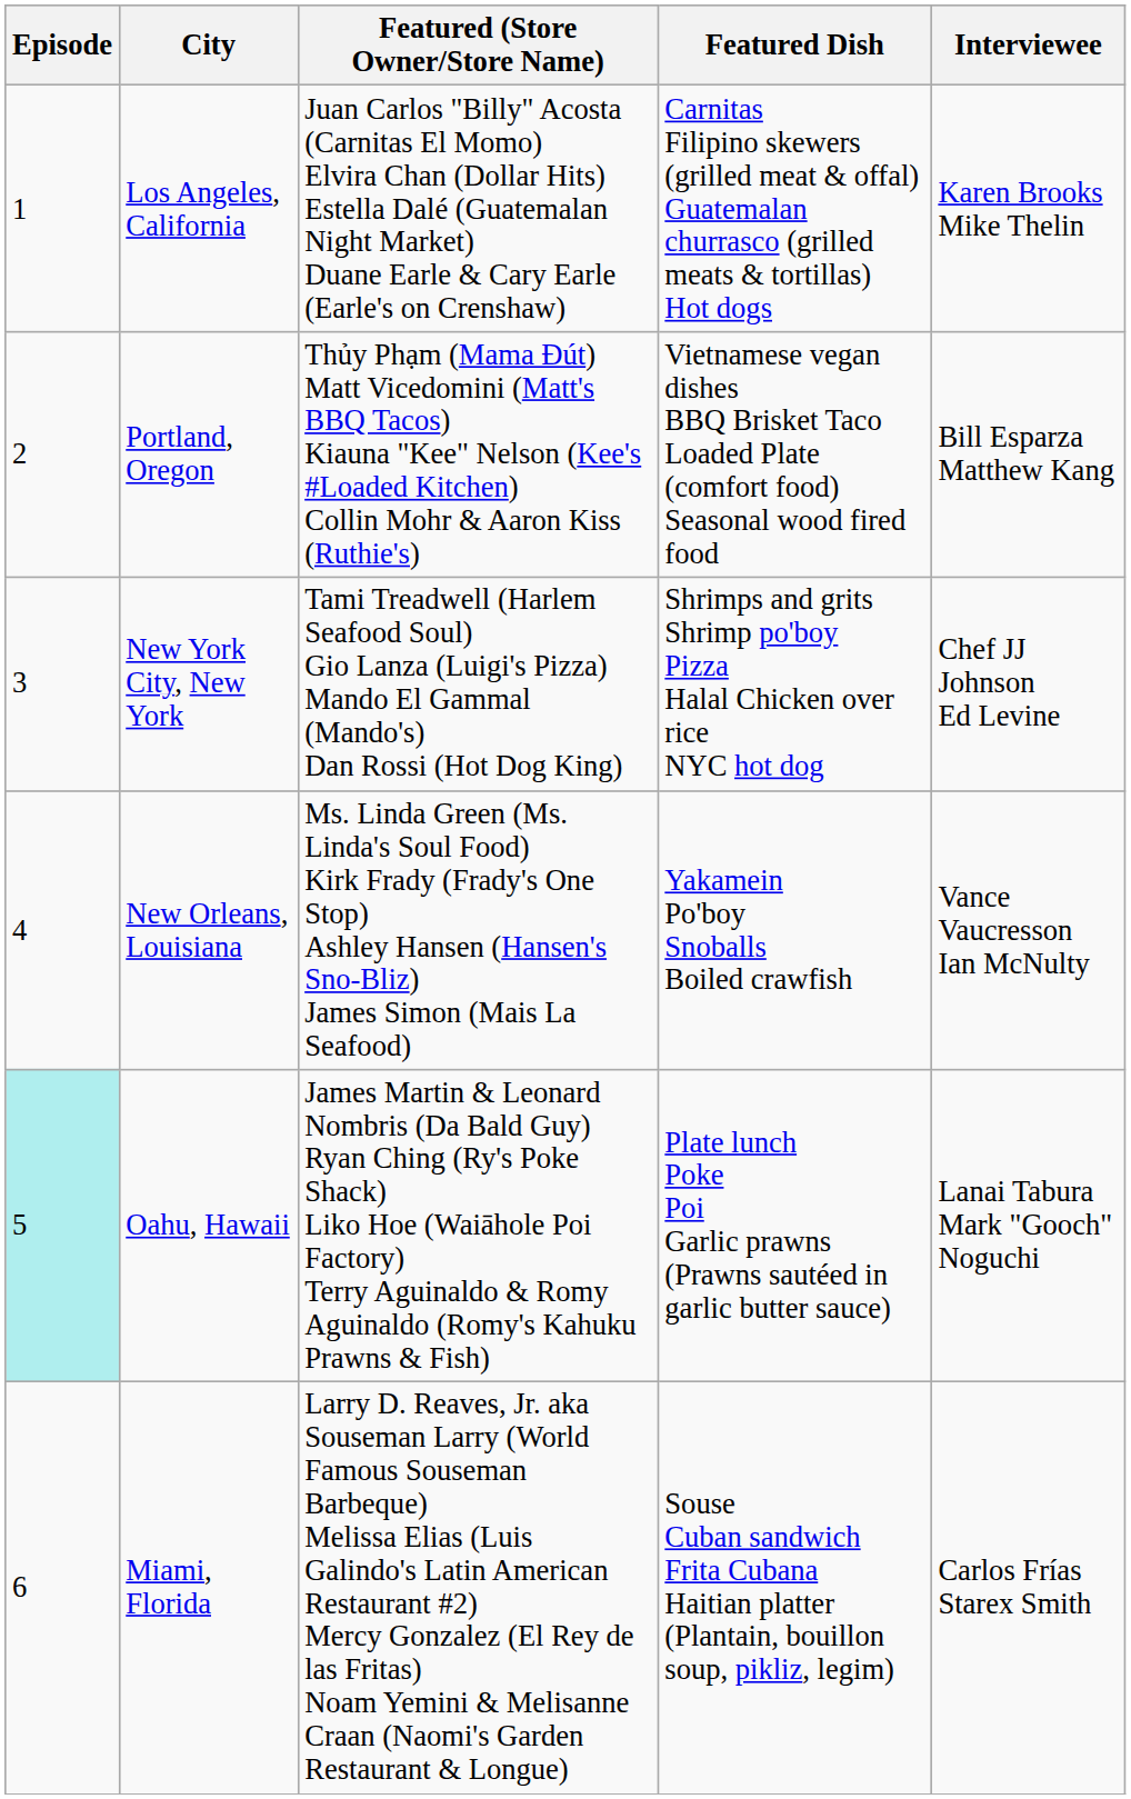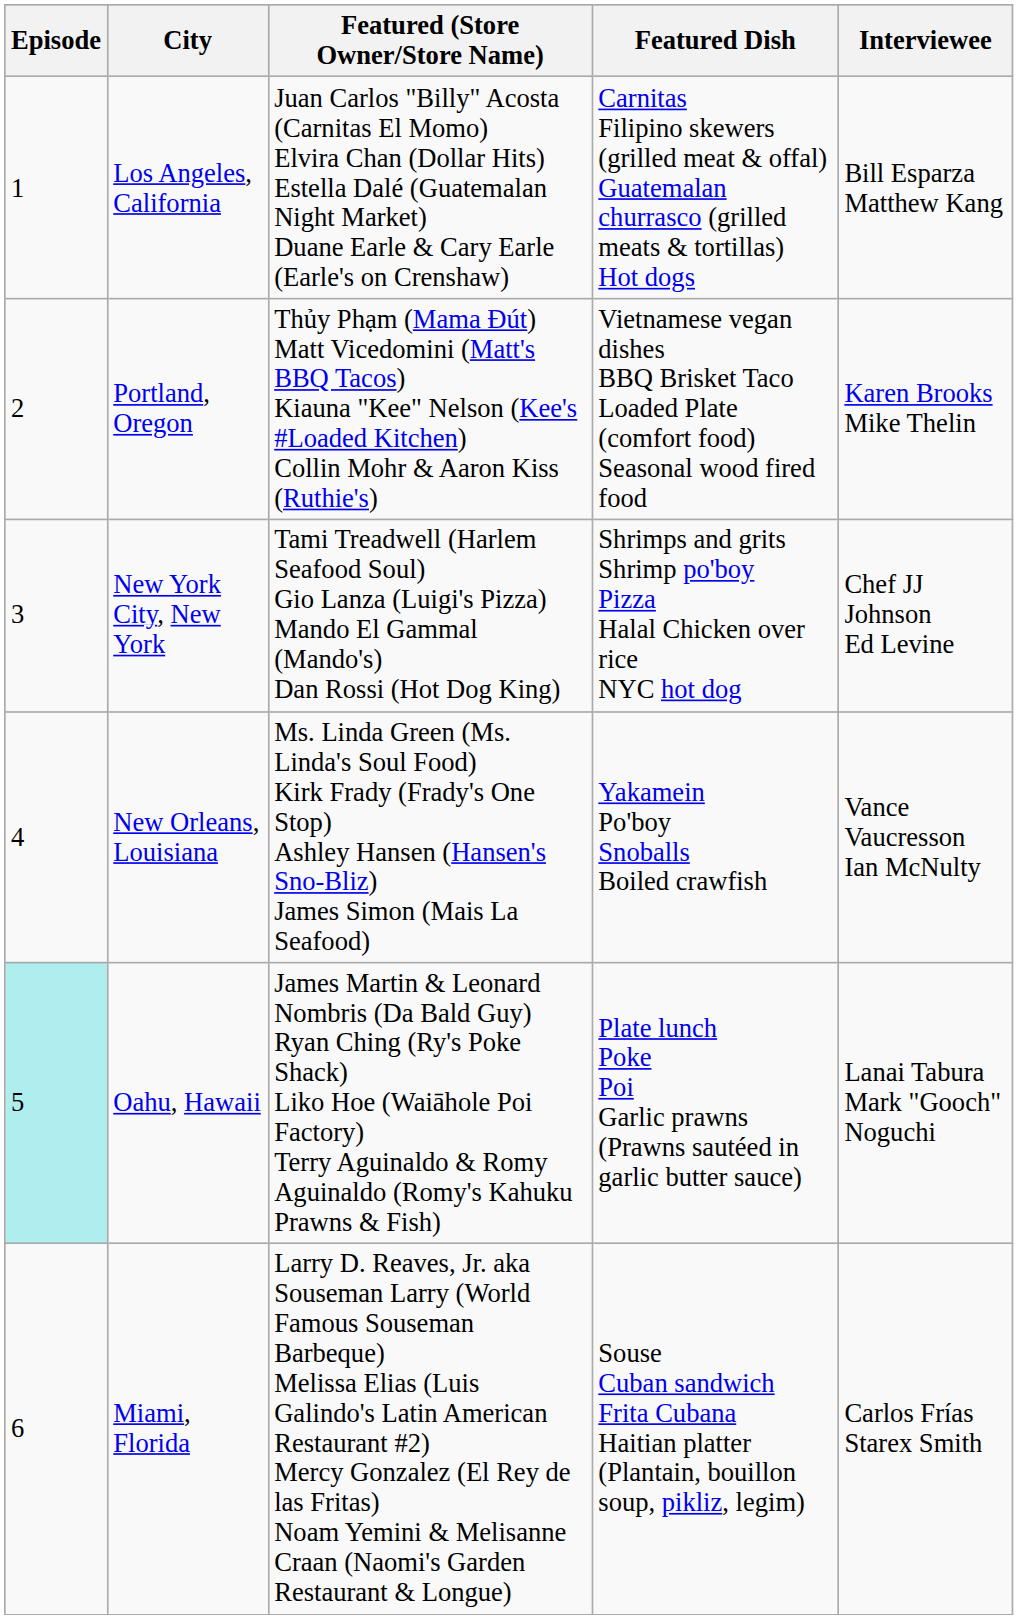Los Angeles, California | Interviewee: Karen Brooks Mike Thelin -> Bill Esparza Matthew Kang
Portland, Oregon | Interviewee: Bill Esparza Matthew Kang -> Karen Brooks Mike Thelin
